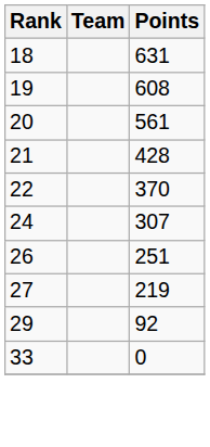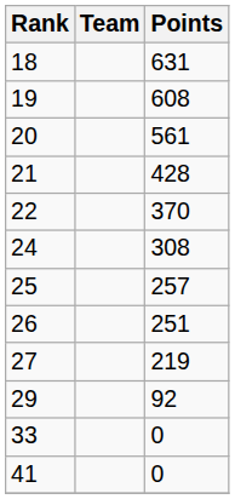24 | Points: 307 -> 308
+ row: 25 | 257
+ row: 41 | 0
